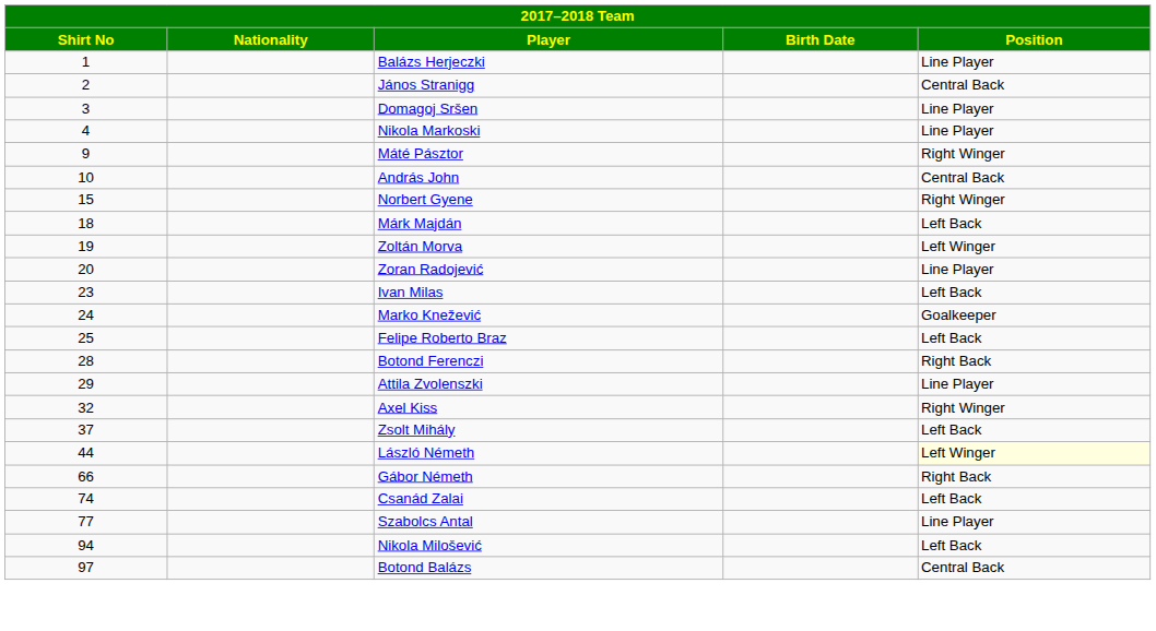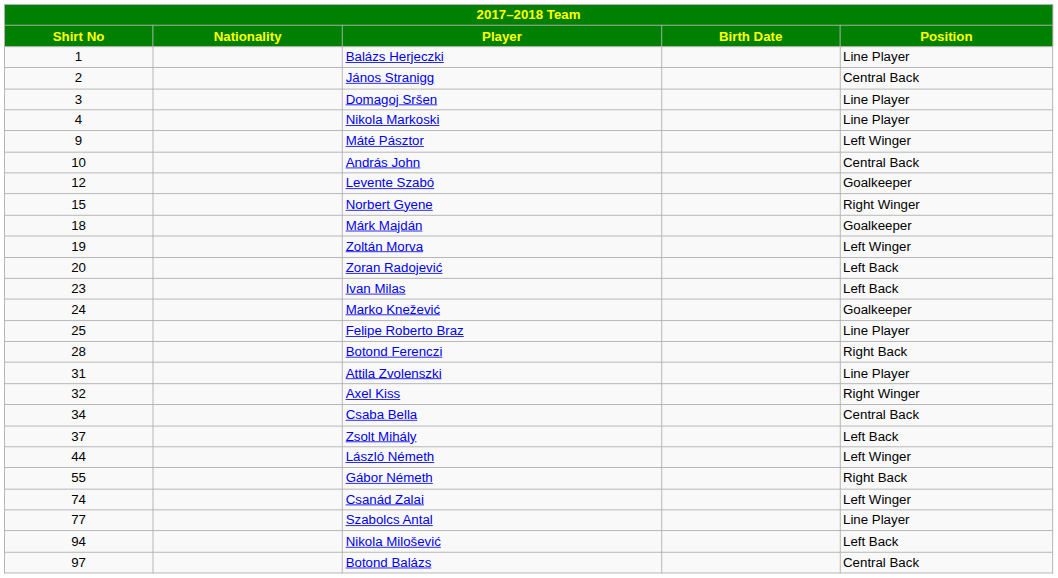Máté Pásztor | Position: Right Winger -> Left Winger
+ row: 12 | Levente Szabó | Goalkeeper
Márk Majdán | Position: Left Back -> Goalkeeper
Zoran Radojević | Position: Line Player -> Left Back
Felipe Roberto Braz | Position: Left Back -> Line Player
Attila Zvolenszki | Shirt No: 29 -> 31
+ row: 34 | Csaba Bella | Central Back
László Németh | Position: lightyellow background -> no background
Gábor Németh | Shirt No: 66 -> 55
Csanád Zalai | Position: Left Back -> Left Winger
